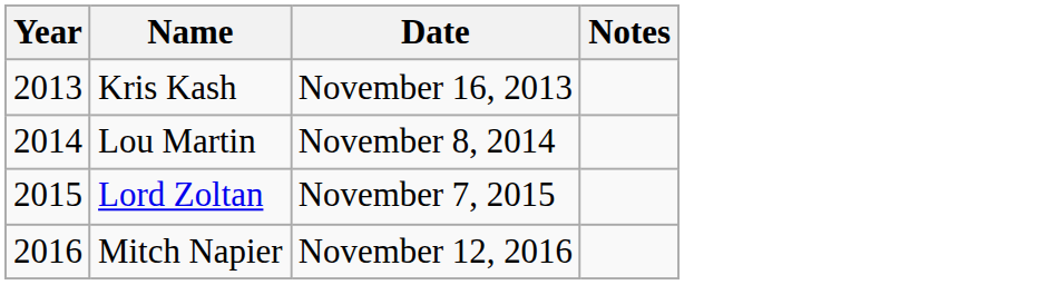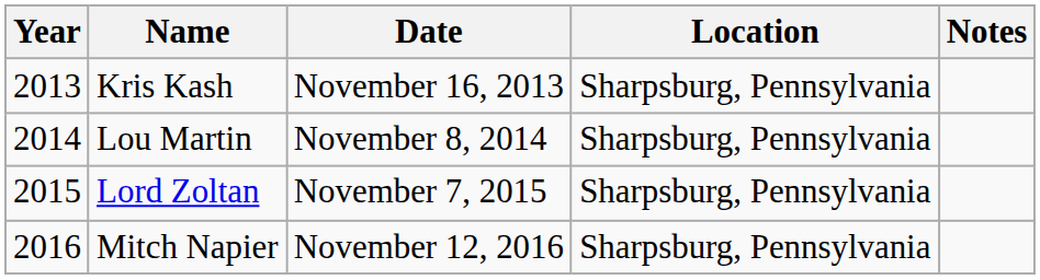+ column: Location | Sharpsburg, Pennsylvania | Sharpsburg, Pennsylvania | Sharpsburg, Pennsylvania | Sharpsburg, Pennsylvania
